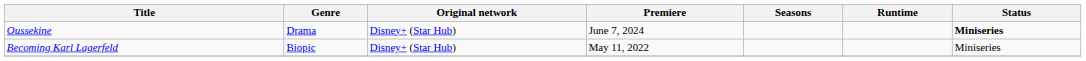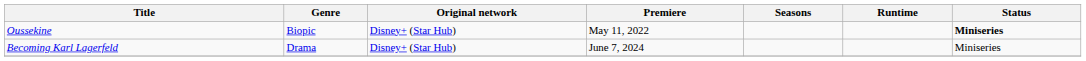Oussekine | Genre: Drama -> Biopic
Oussekine | Premiere: June 7, 2024 -> May 11, 2022
Becoming Karl Lagerfeld | Genre: Biopic -> Drama
Becoming Karl Lagerfeld | Premiere: May 11, 2022 -> June 7, 2024
